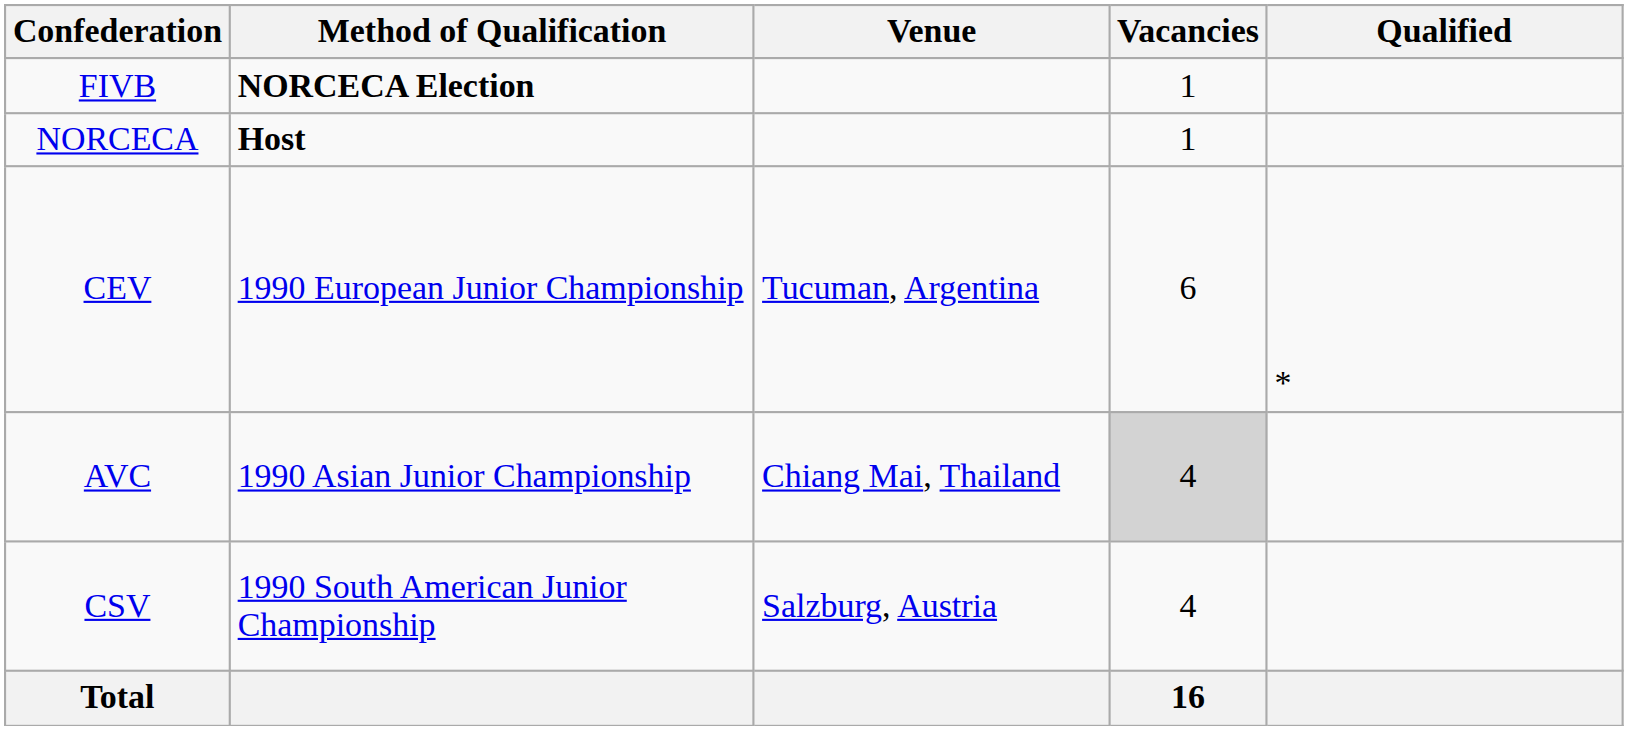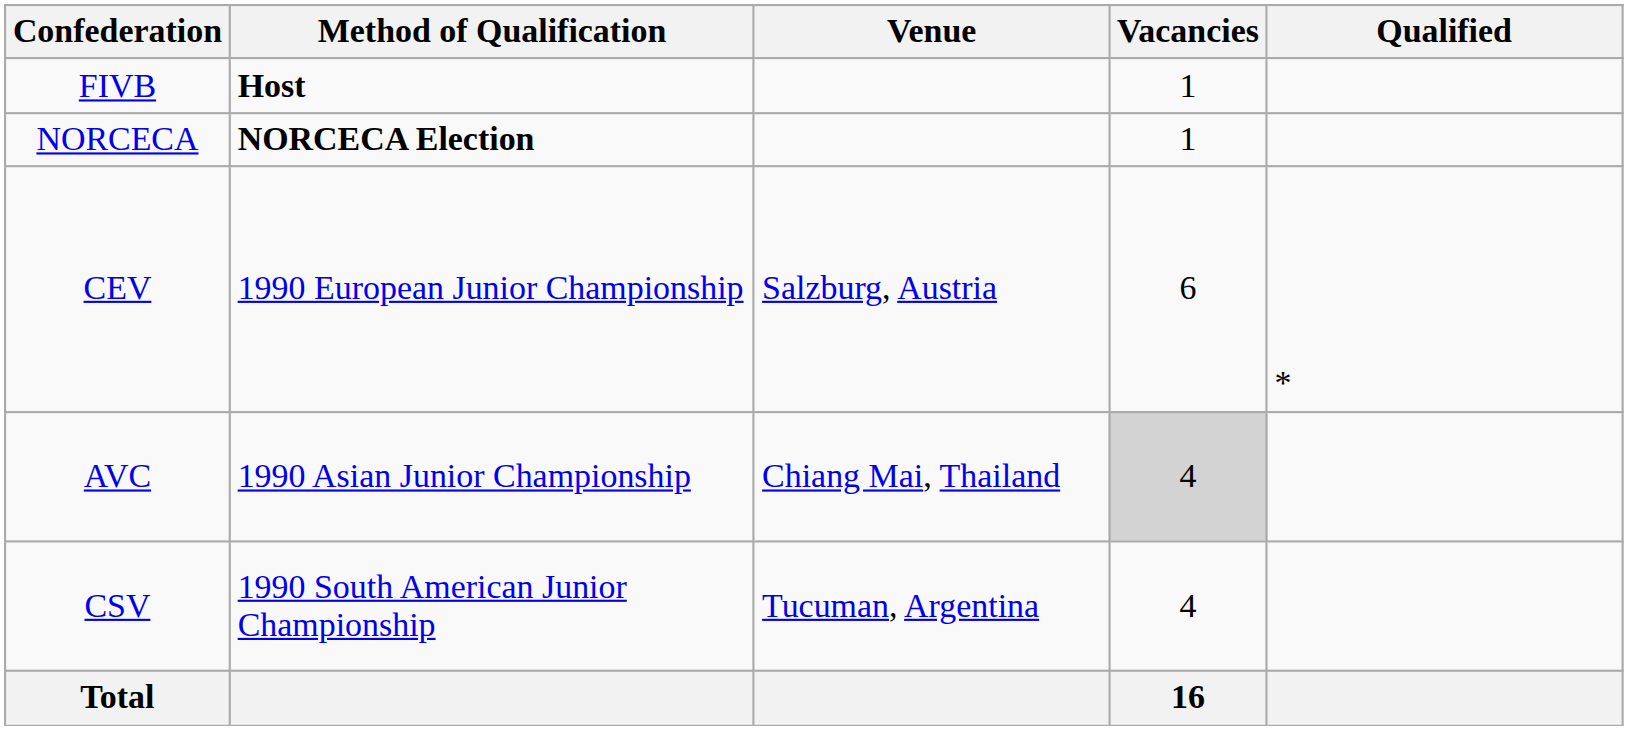FIVB | Method of Qualification: NORCECA Election -> Host
NORCECA | Method of Qualification: Host -> NORCECA Election
CEV | Venue: Tucuman, Argentina -> Salzburg, Austria
CSV | Venue: Salzburg, Austria -> Tucuman, Argentina
